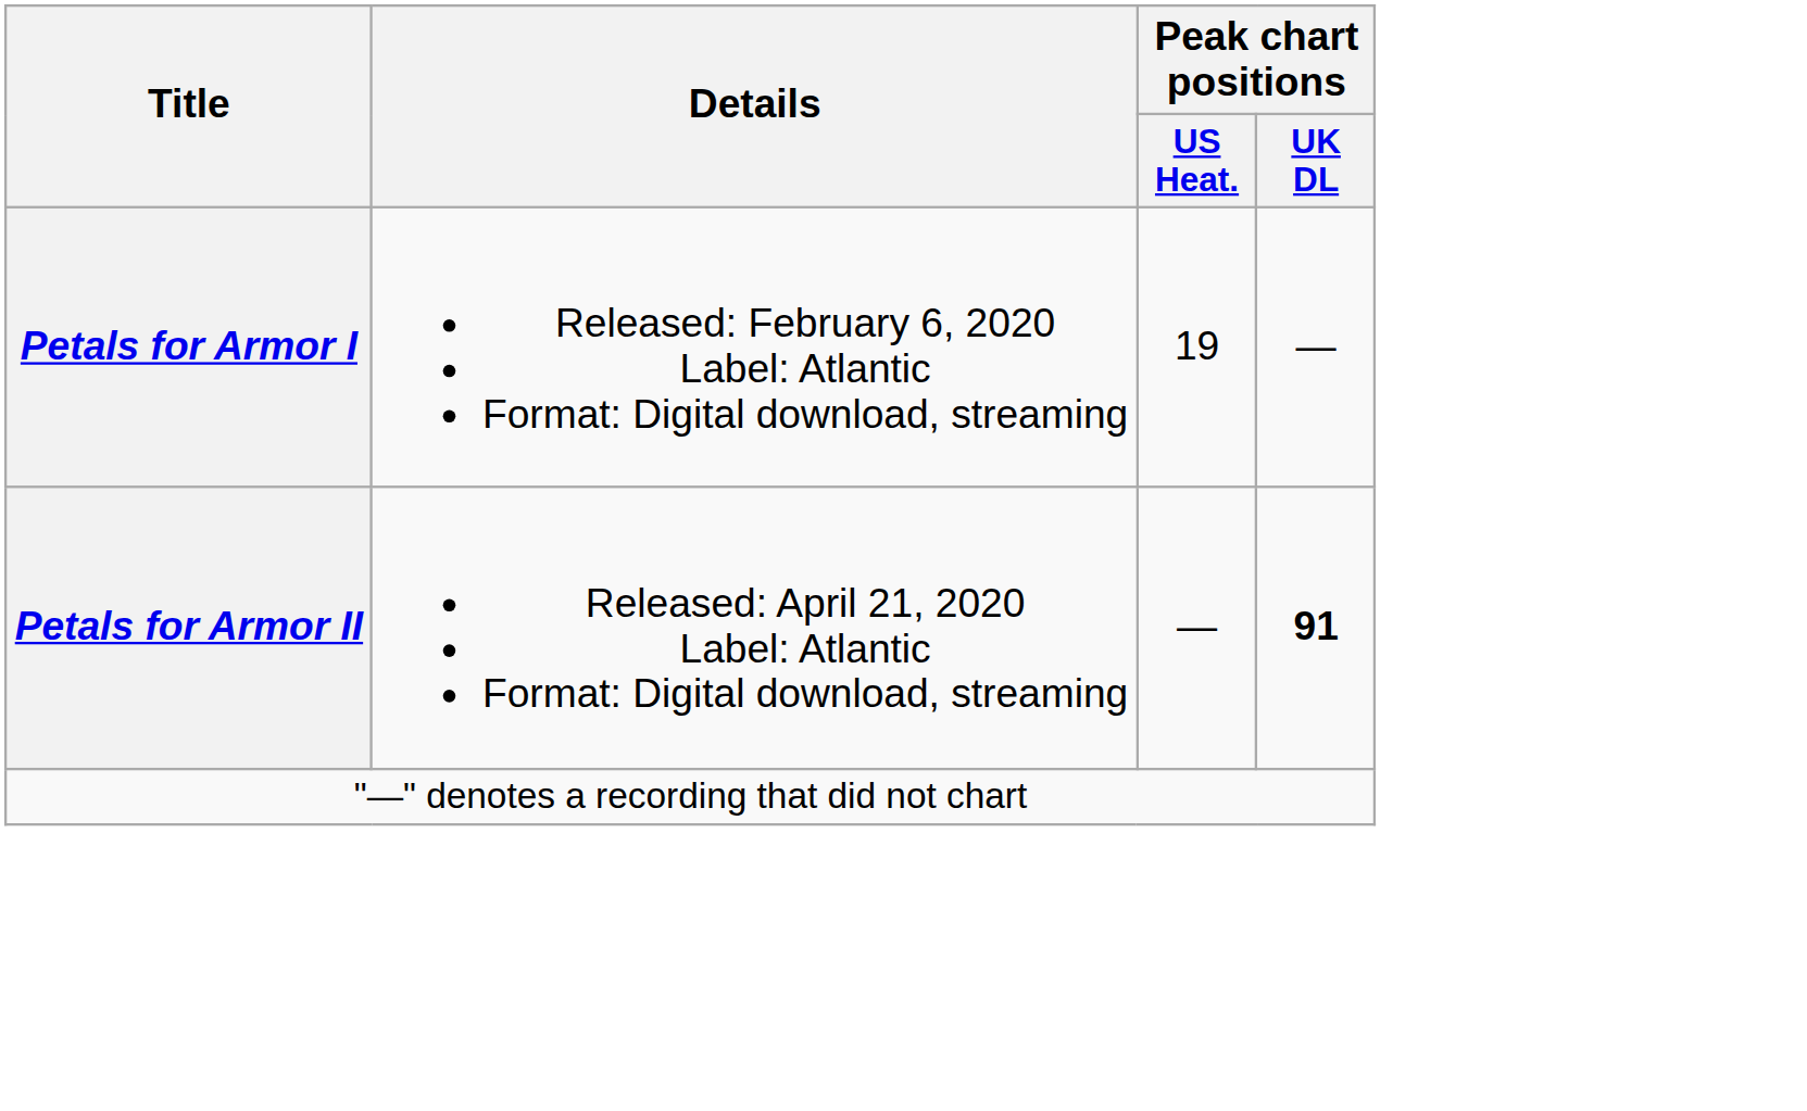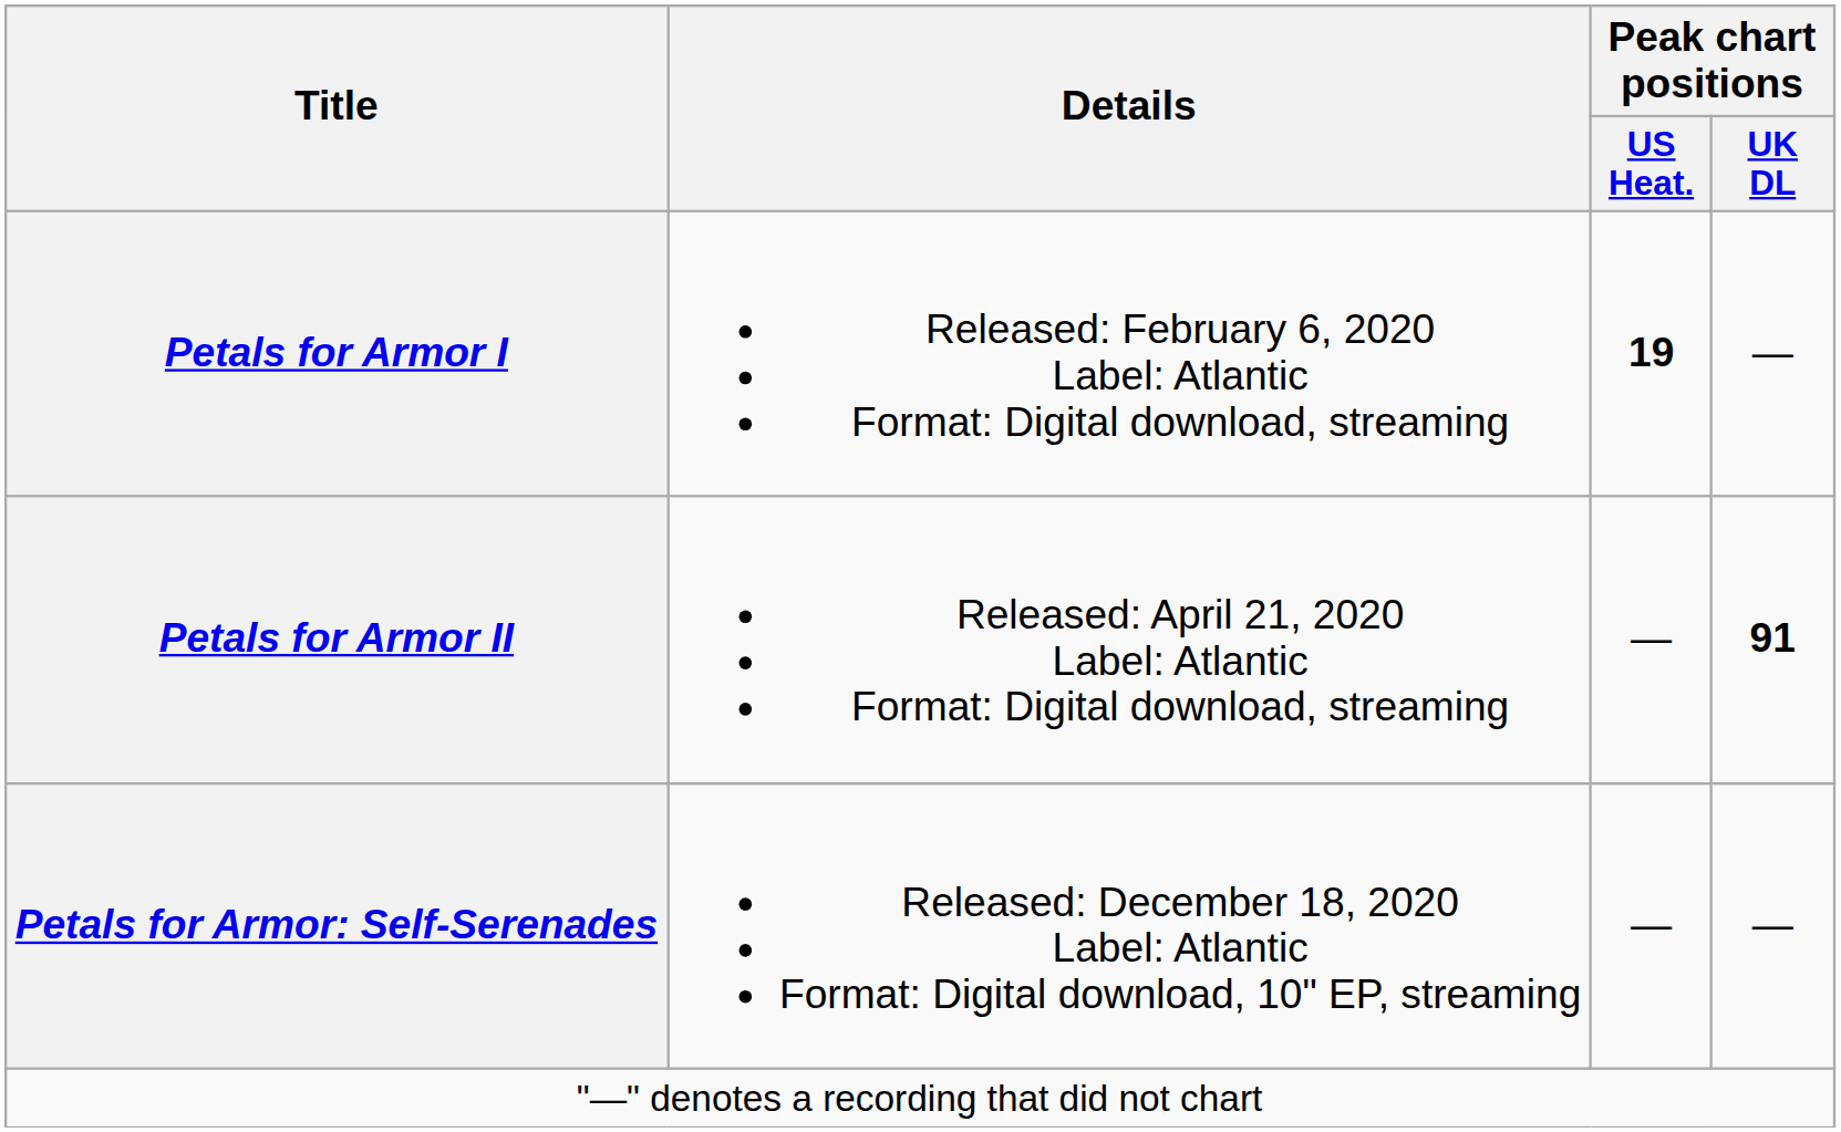Petals for Armor I | Peak chart positions / US Heat.: normal -> bold
+ row: Petals for Armor: Self-Serenades | Released: December 18, 2020 Label: Atlantic Format: Digital download, 10" EP, streaming | — | —
